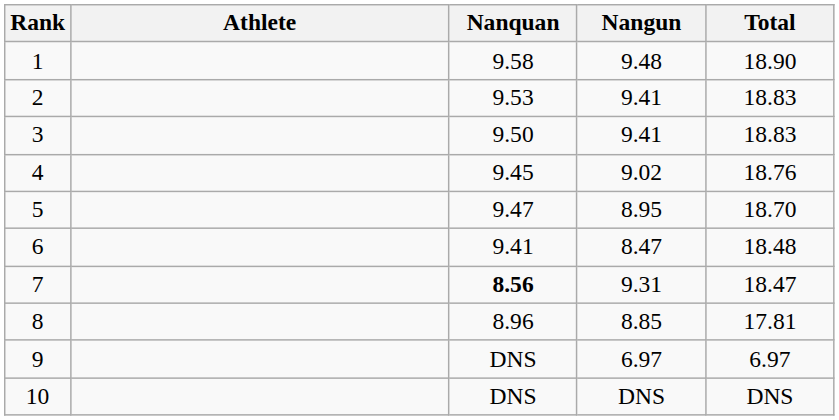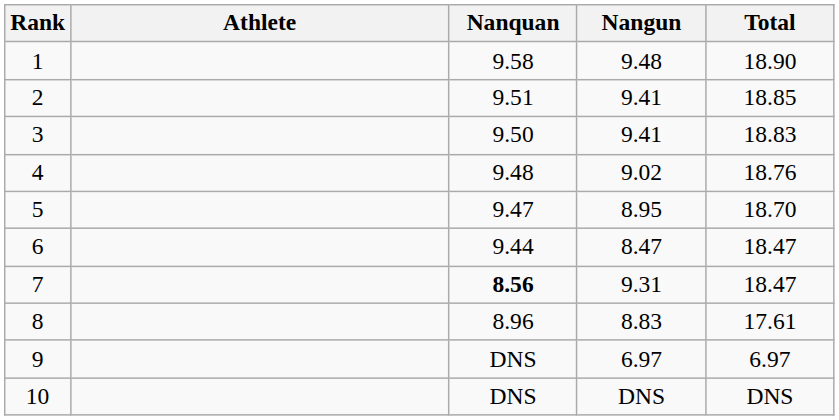2 | Nanquan: 9.53 -> 9.51
2 | Total: 18.83 -> 18.85
4 | Nanquan: 9.45 -> 9.48
6 | Nanquan: 9.41 -> 9.44
6 | Total: 18.48 -> 18.47
8 | Nangun: 8.85 -> 8.83
8 | Total: 17.81 -> 17.61
